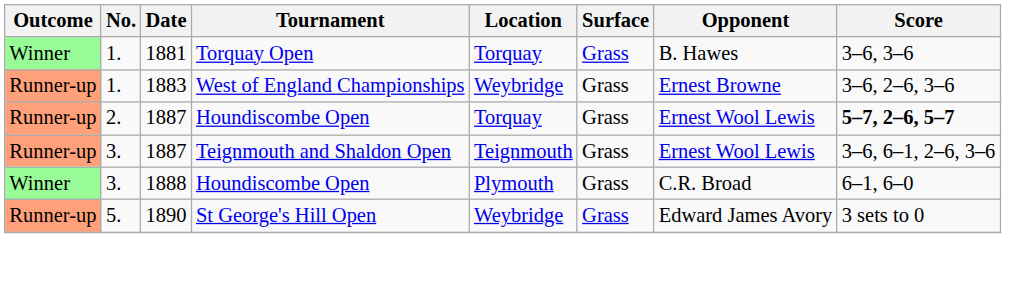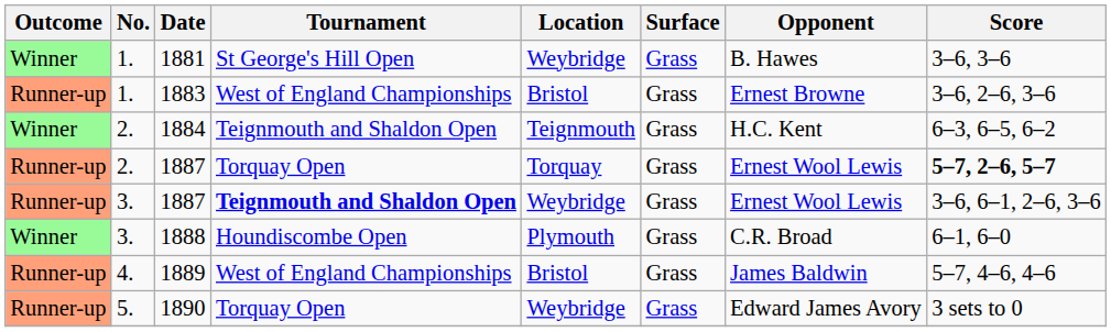1881 | Tournament: Torquay Open -> St George's Hill Open
1881 | Location: Torquay -> Weybridge
1883 | Location: Weybridge -> Bristol
+ row: Winner | 2. | 1884 | Teignmouth and Shaldon Open | Teignmouth | Grass | H.C. Kent | 6–3, 6–5, 6–2
2. / 1887 | Tournament: Houndiscombe Open -> Torquay Open
3. / 1887 | Tournament: normal -> bold
3. / 1887 | Location: Teignmouth -> Weybridge
+ row: Runner-up | 4. | 1889 | West of England Championships | Bristol | Grass | James Baldwin | 5–7, 4–6, 4–6
1890 | Tournament: St George's Hill Open -> Torquay Open
